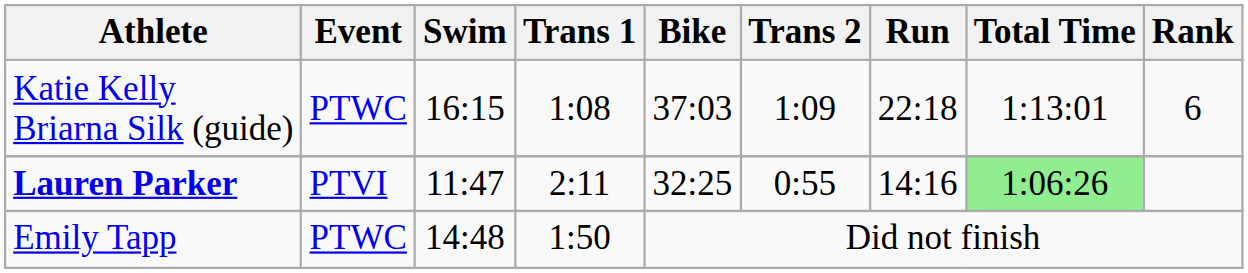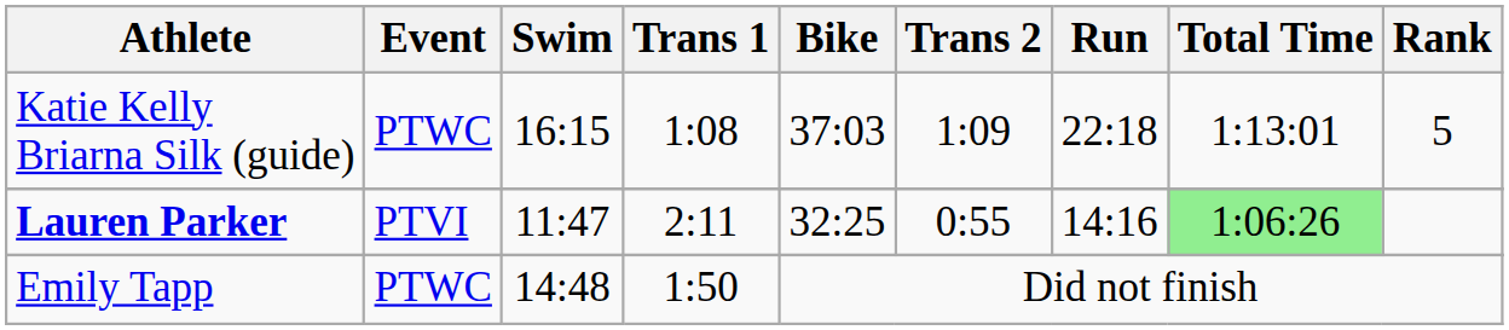Katie Kelly Briarna Silk (guide) | Rank: 6 -> 5
